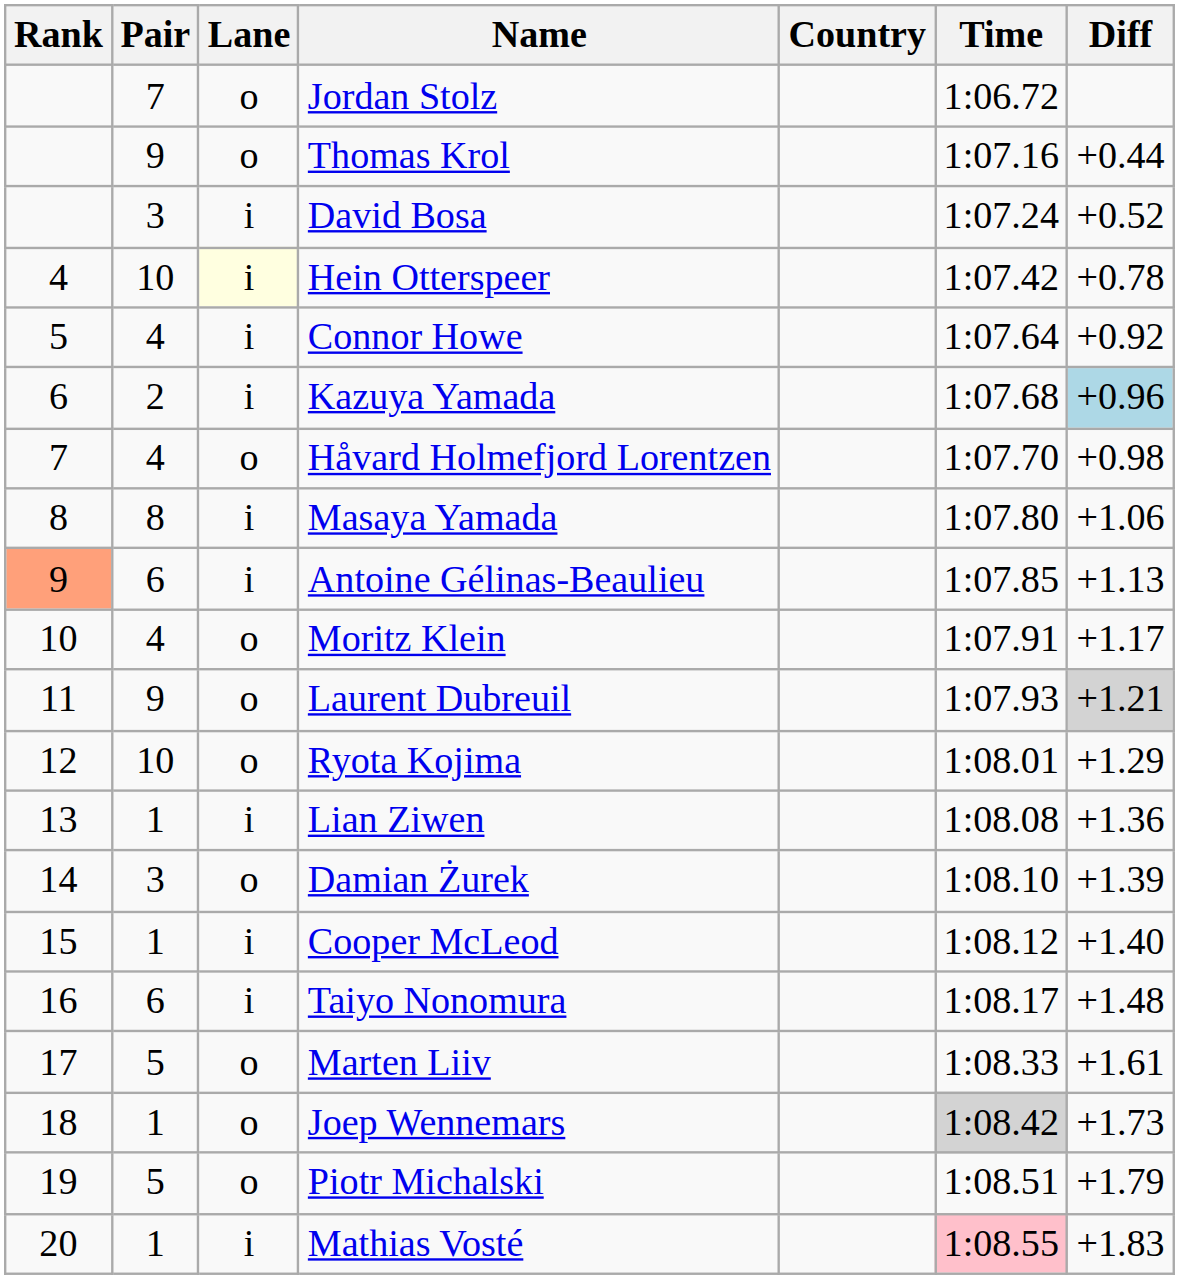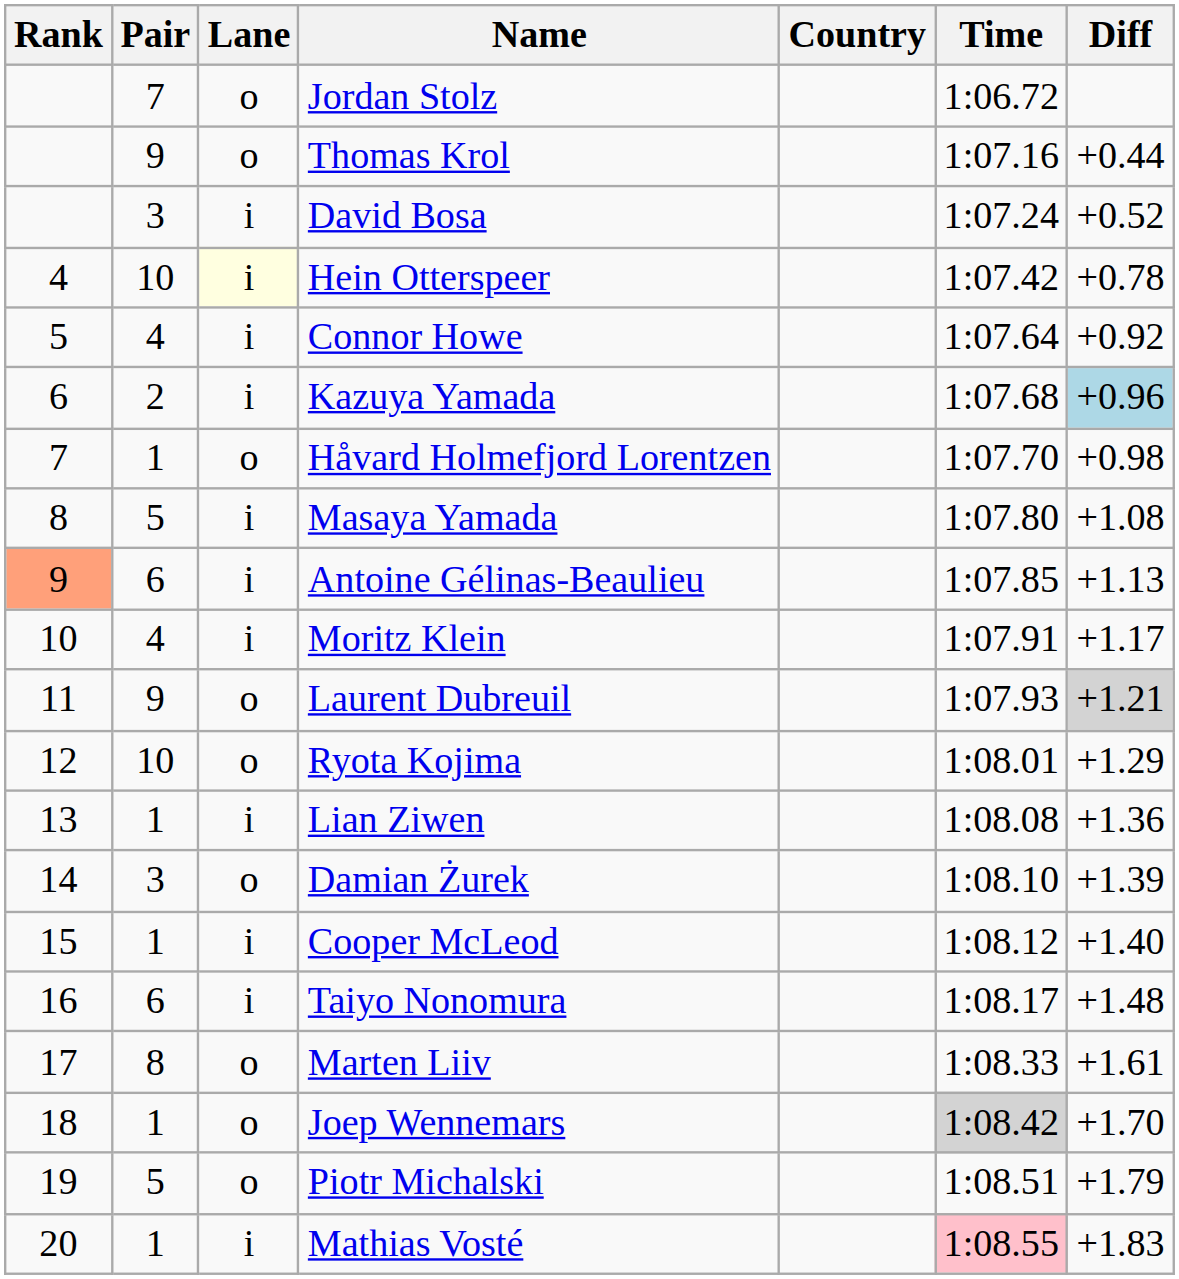Håvard Holmefjord Lorentzen | Pair: 4 -> 1
Masaya Yamada | Pair: 8 -> 5
Masaya Yamada | Diff: +1.06 -> +1.08
Moritz Klein | Lane: o -> i
Marten Liiv | Pair: 5 -> 8
Joep Wennemars | Diff: +1.73 -> +1.70
